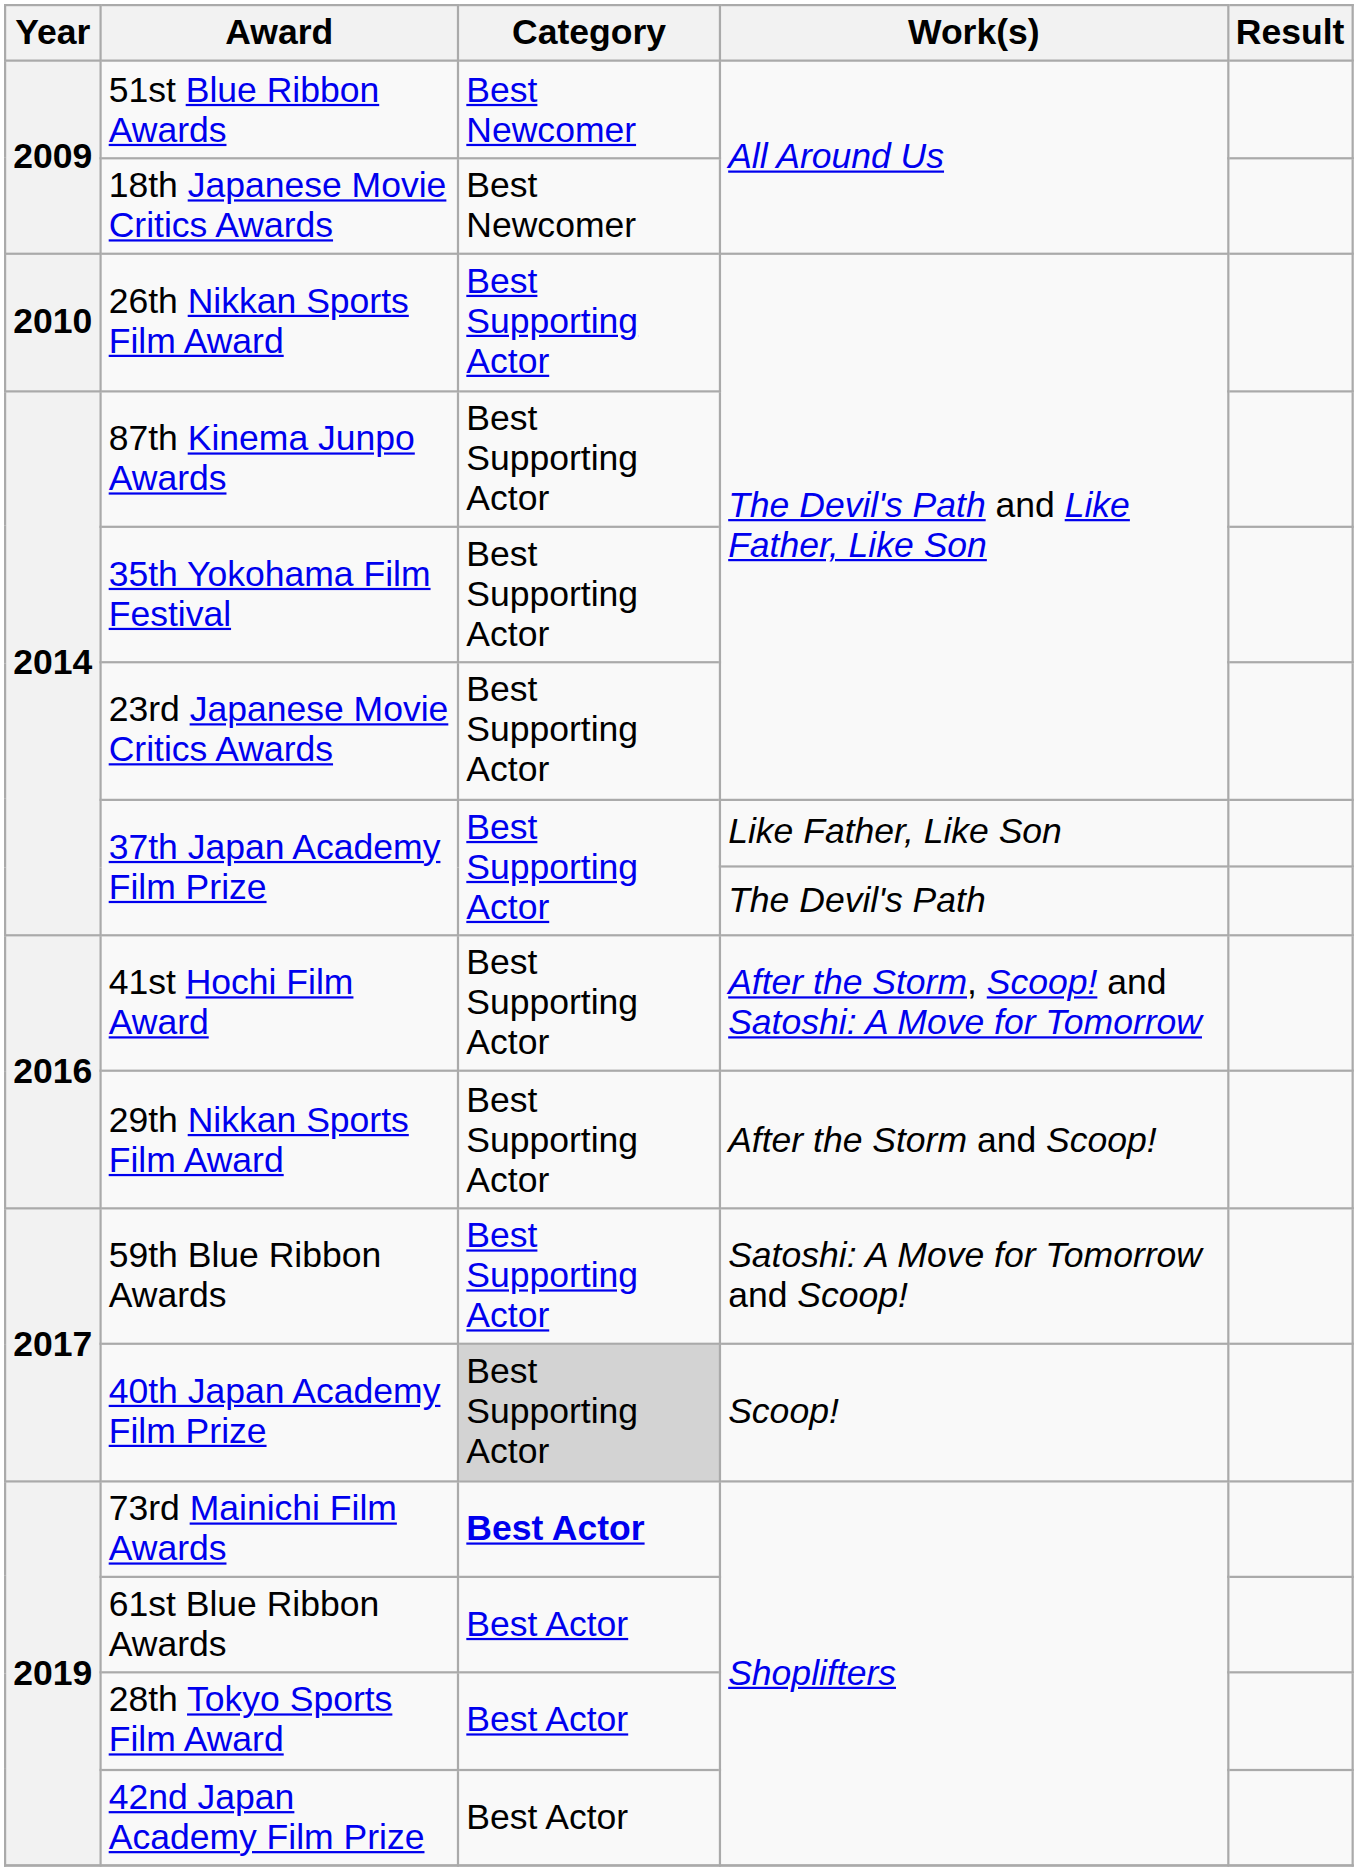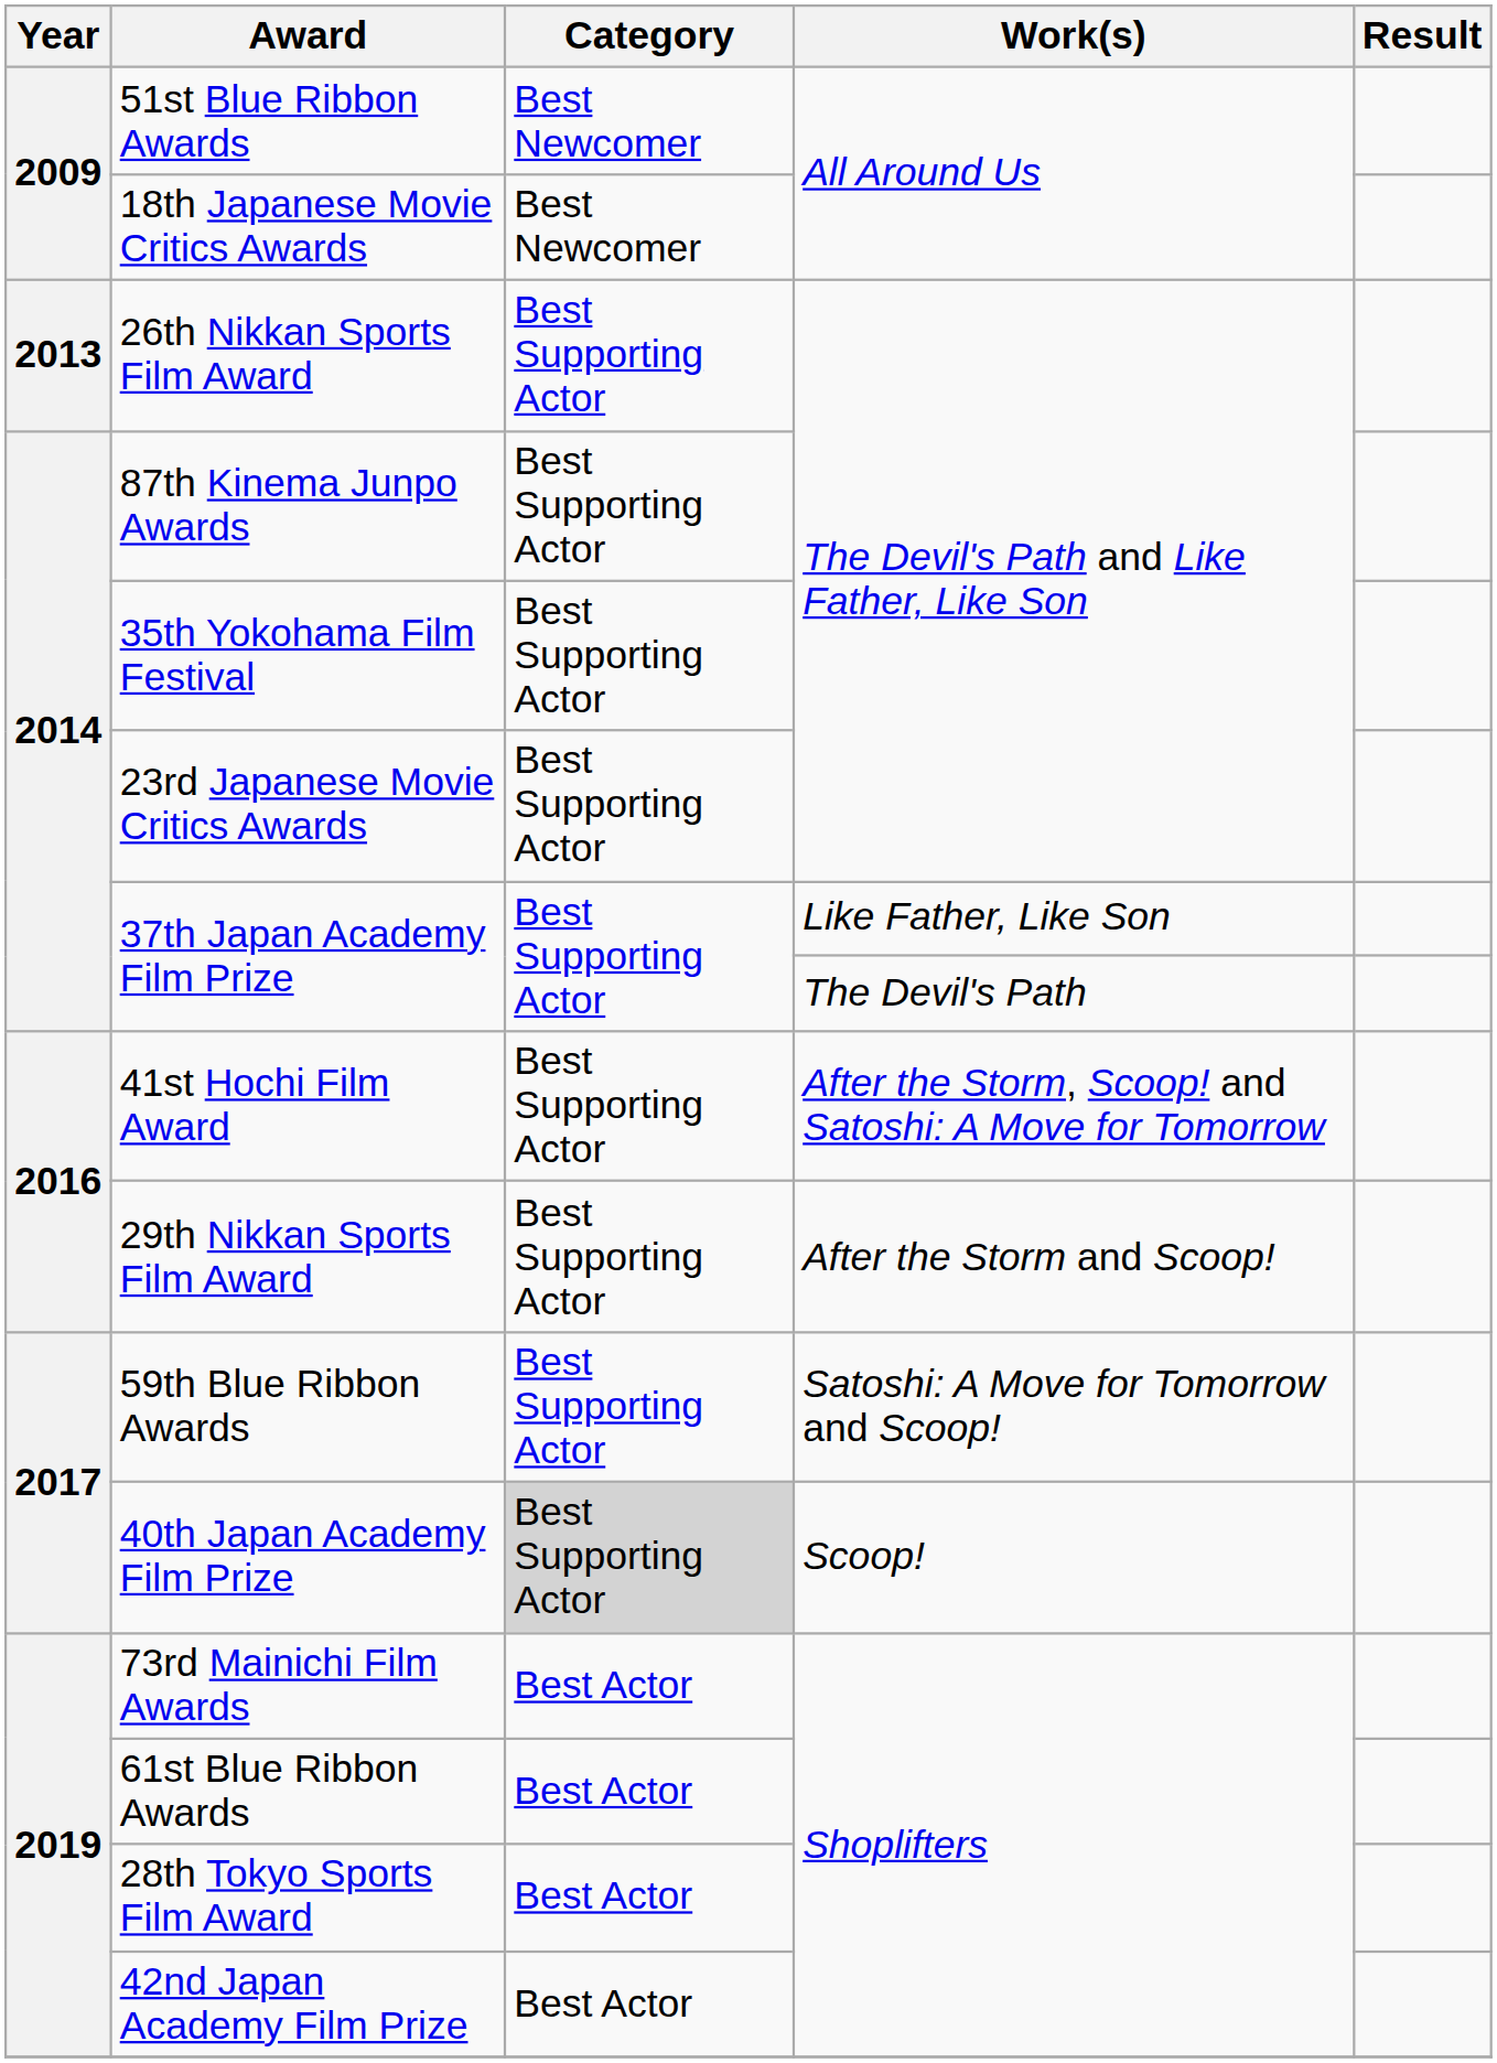26th Nikkan Sports Film Award | Year: 2010 -> 2013
73rd Mainichi Film Awards | Category: bold -> normal
